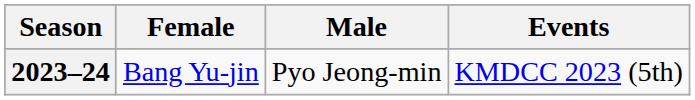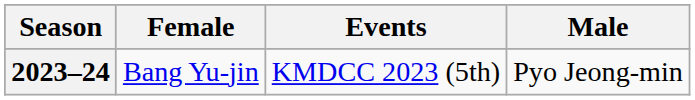columns swapped: Male <-> Events
